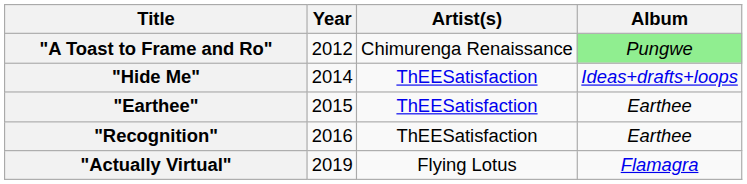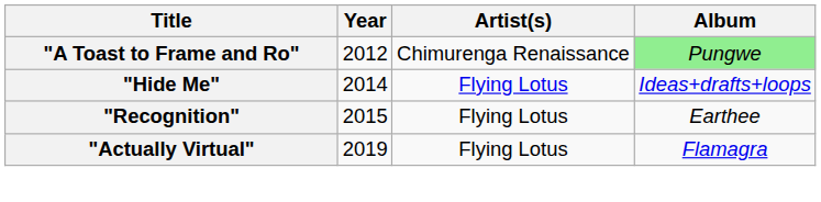"Hide Me" | Artist(s): ThEESatisfaction -> Flying Lotus
- row: "Earthee" | 2015 | ThEESatisfaction | Earthee
"Recognition" | Year: 2016 -> 2015
"Recognition" | Artist(s): ThEESatisfaction -> Flying Lotus
